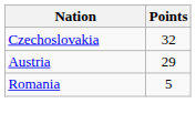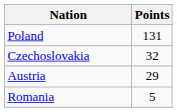+ row: Poland | 131
